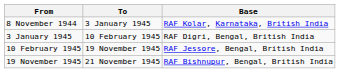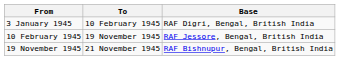- row: 8 November 1944 | 3 January 1945 | RAF Kolar, Karnataka, British India
